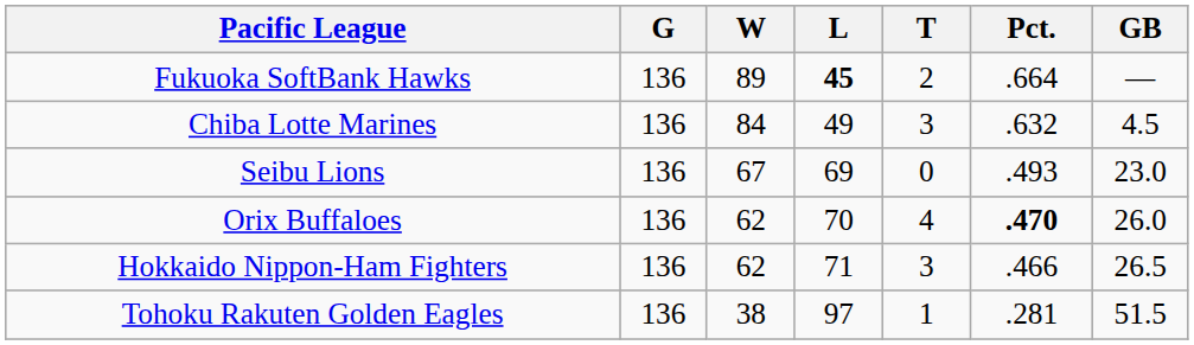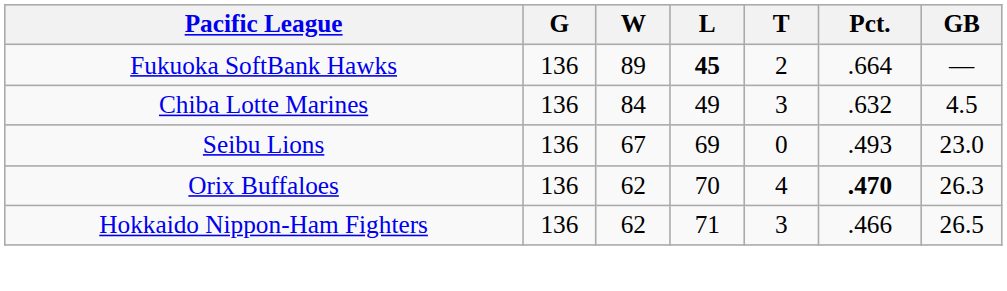Orix Buffaloes | GB: 26.0 -> 26.3
- row: Tohoku Rakuten Golden Eagles | 136 | 38 | 97 | 1 | .281 | 51.5
